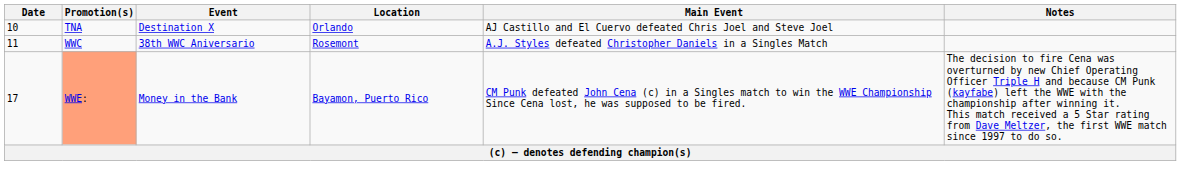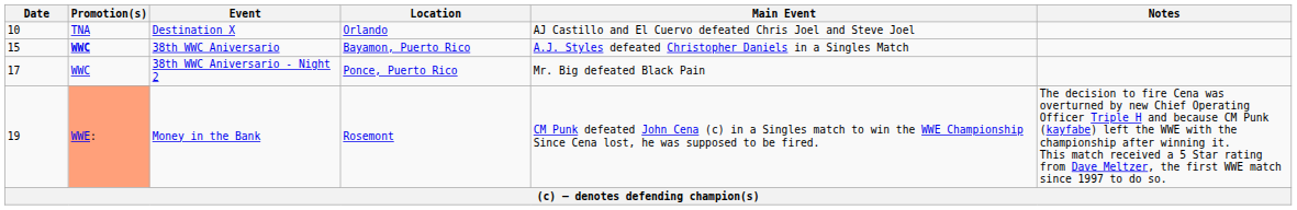38th WWC Aniversario | Date: 11 -> 15
38th WWC Aniversario | Promotion(s): normal -> bold
38th WWC Aniversario | Location: Rosemont -> Bayamon, Puerto Rico
+ row: 17 | WWC | 38th WWC Aniversario - Night 2 | Ponce, Puerto Rico | Mr. Big defeated Black Pain
Money in the Bank | Date: 17 -> 19
Money in the Bank | Location: Bayamon, Puerto Rico -> Rosemont
